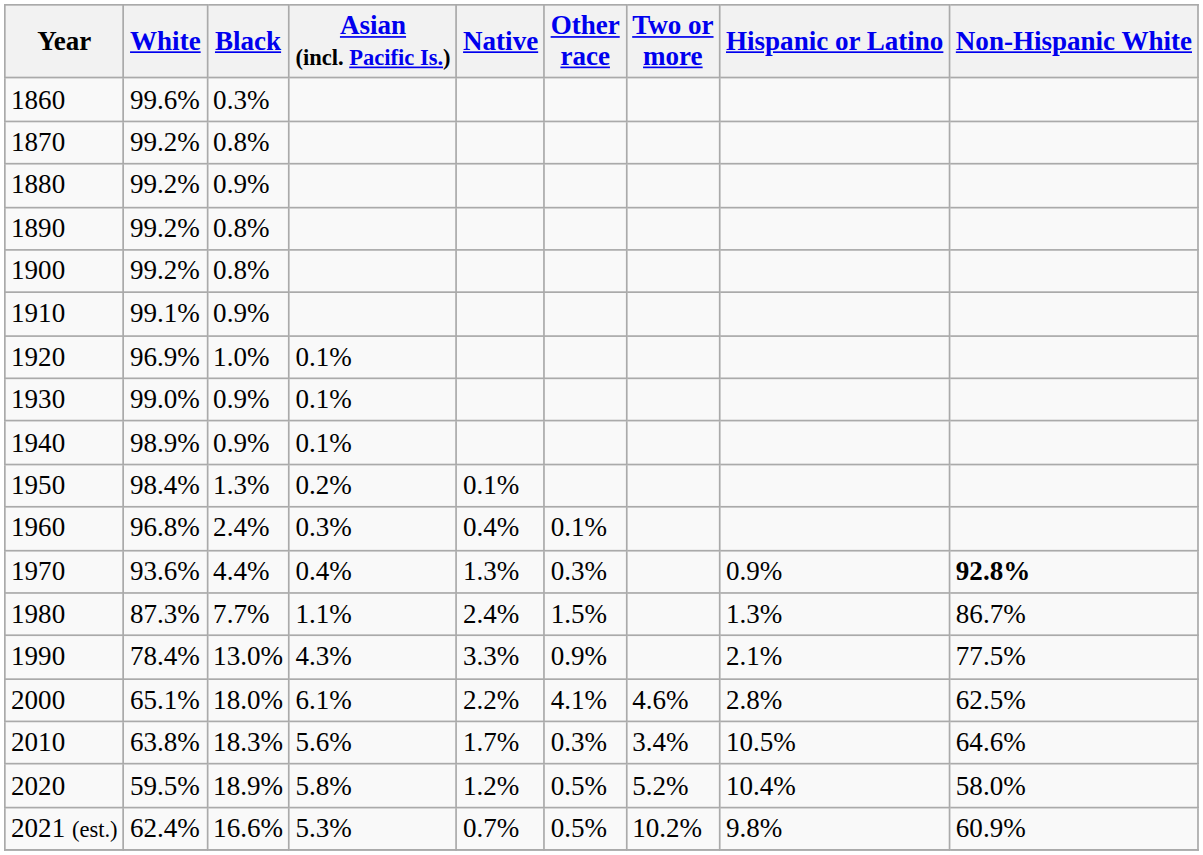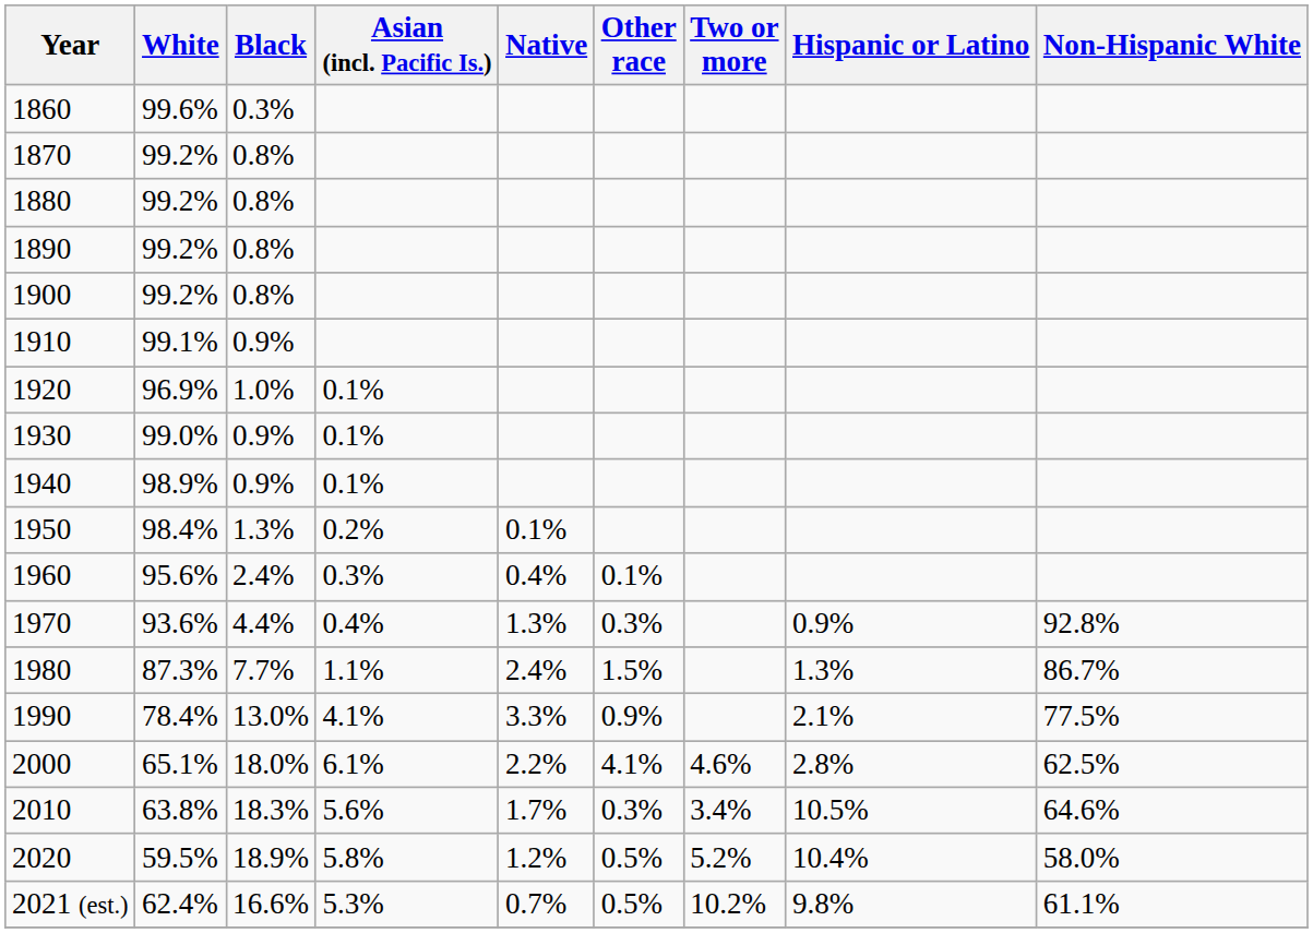1880 | Black: 0.9% -> 0.8%
1960 | White: 96.8% -> 95.6%
1970 | Non-Hispanic White: bold -> normal
1990 | Asian (incl. Pacific Is.): 4.3% -> 4.1%
2021 (est.) | Non-Hispanic White: 60.9% -> 61.1%
